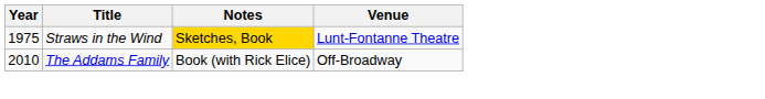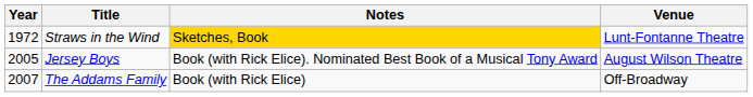Straws in the Wind | Year: 1975 -> 1972
+ row: 2005 | Jersey Boys | Book (with Rick Elice). Nominated Best Book of a Musical Tony Award | August Wilson Theatre
The Addams Family | Year: 2010 -> 2007
